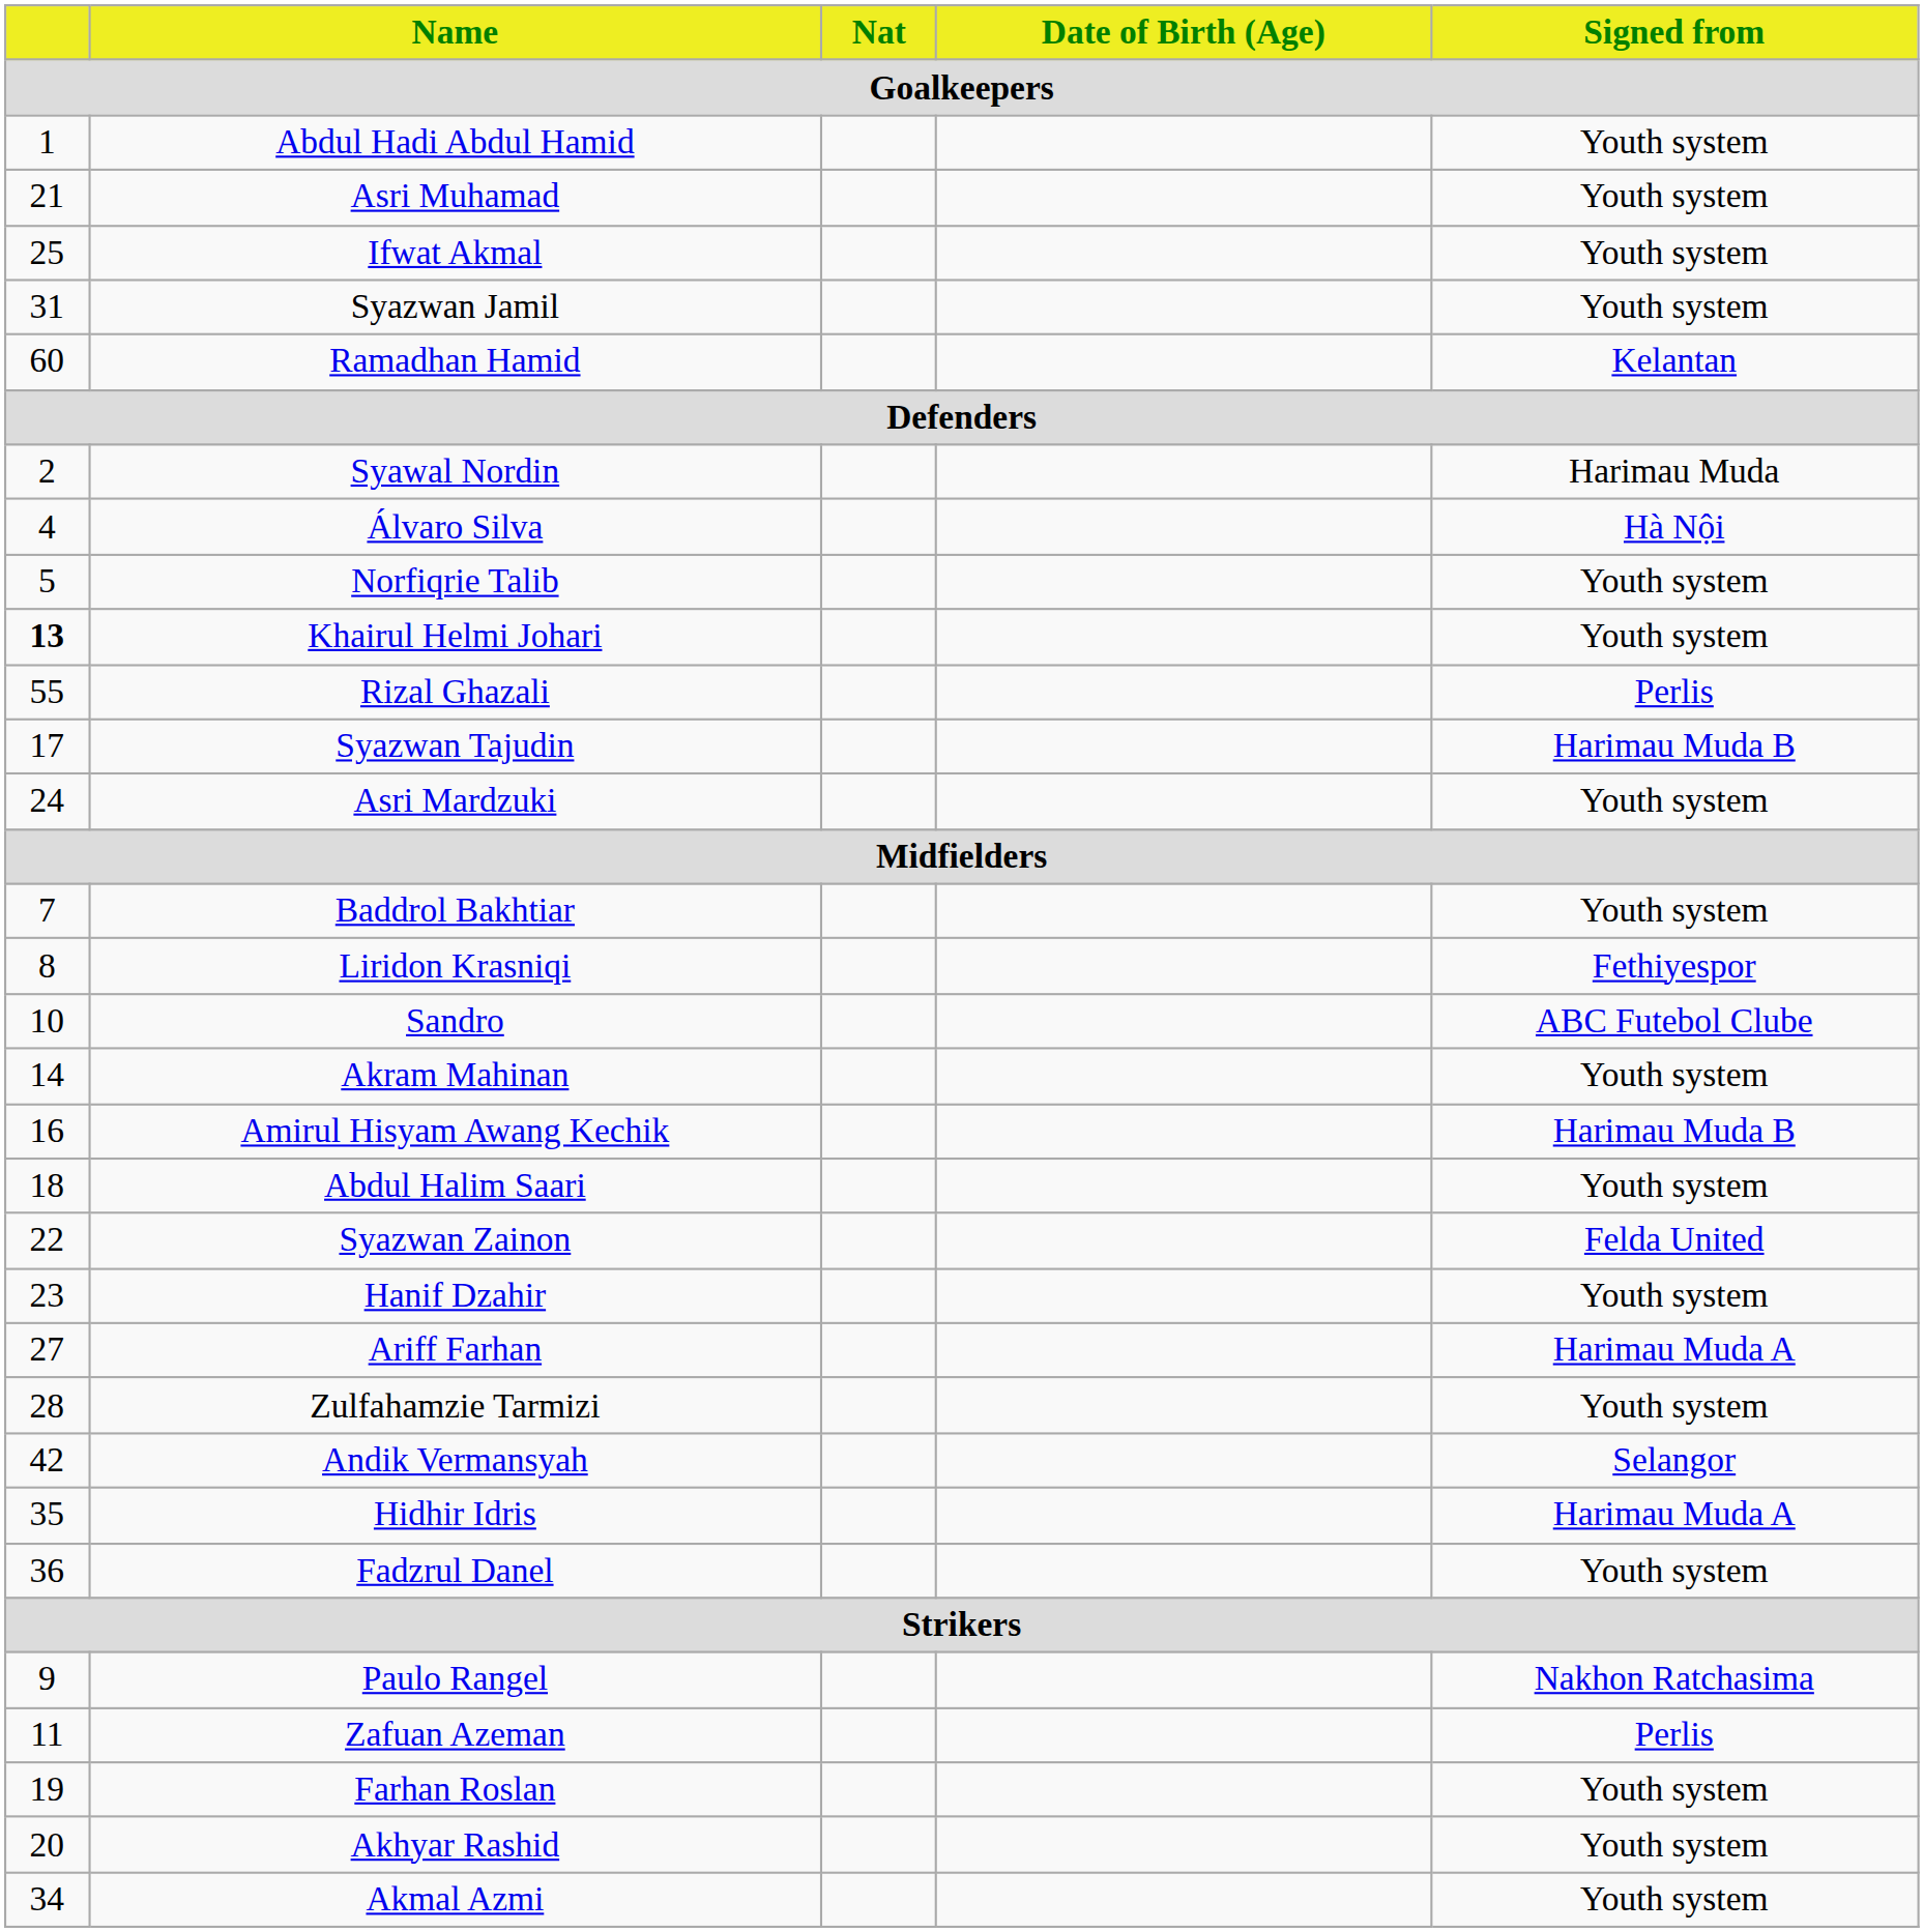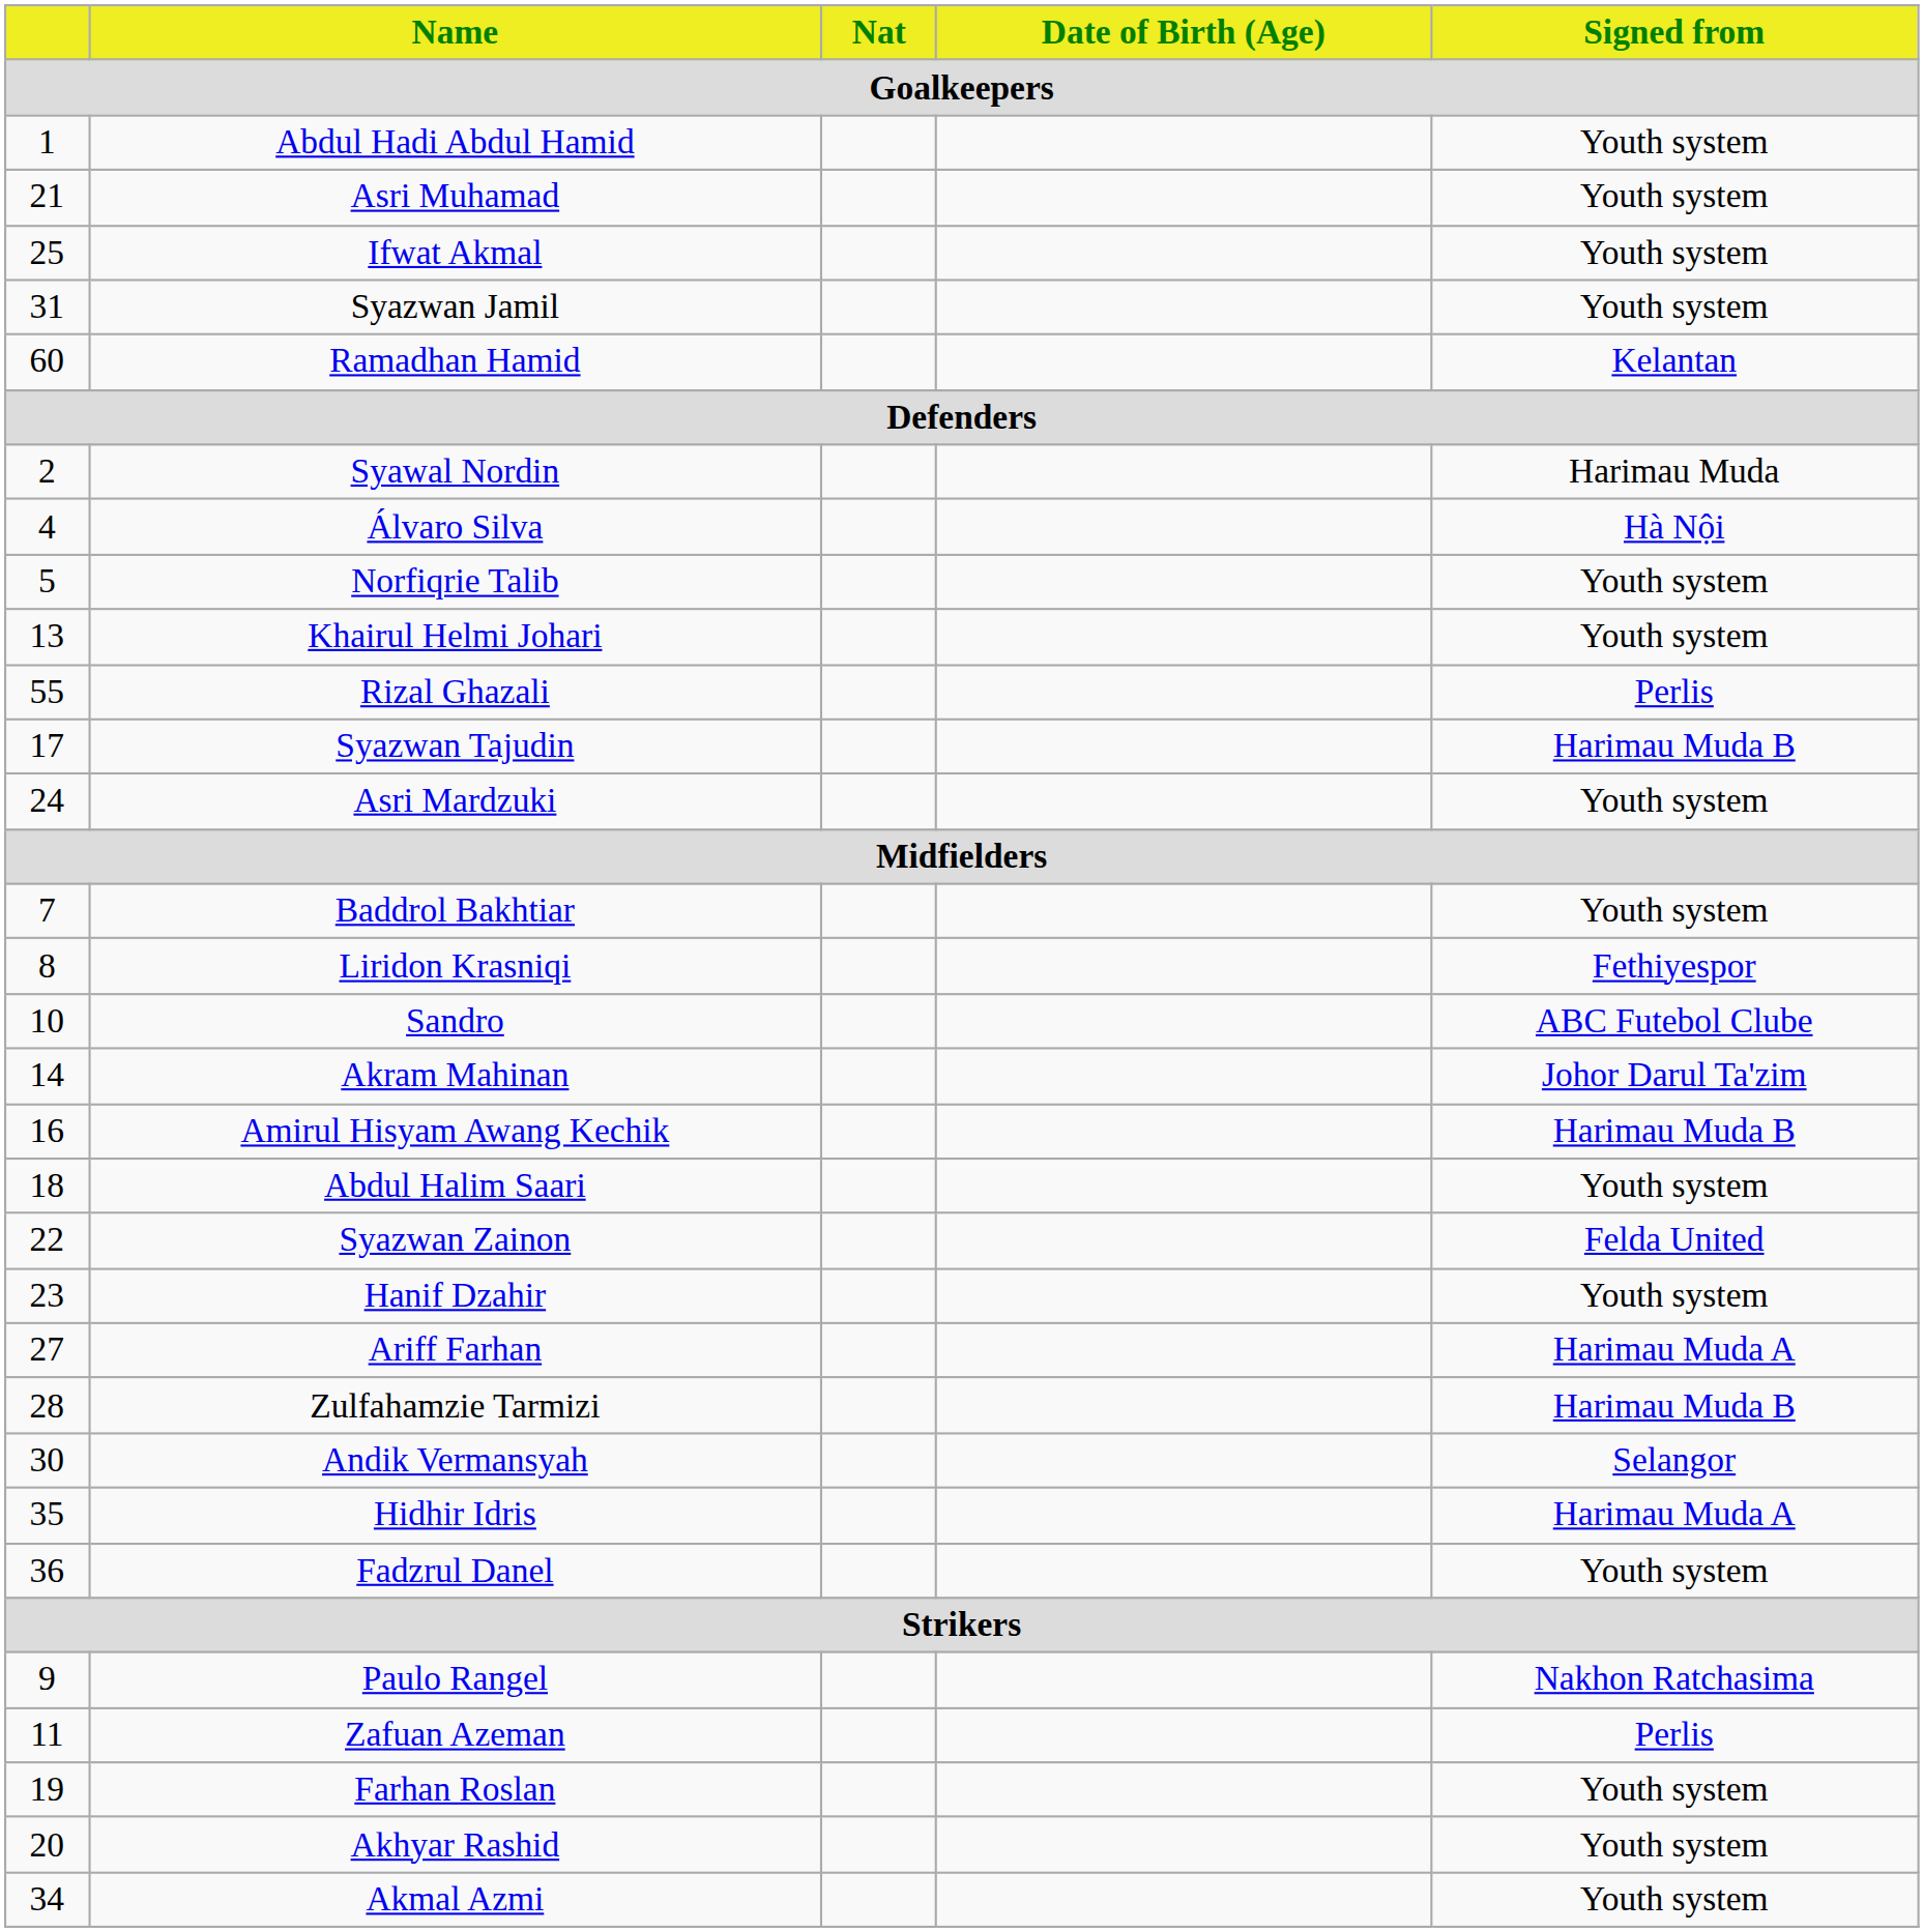Khairul Helmi Johari | column 1: bold -> normal
Akram Mahinan | Signed from: Youth system -> Johor Darul Ta'zim
Zulfahamzie Tarmizi | Signed from: Youth system -> Harimau Muda B
Andik Vermansyah | column 1: 42 -> 30
